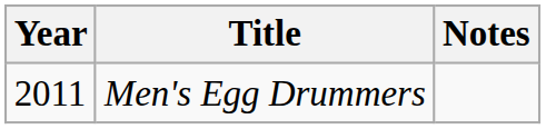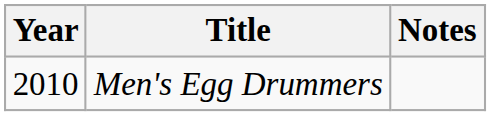Men's Egg Drummers | Year: 2011 -> 2010
